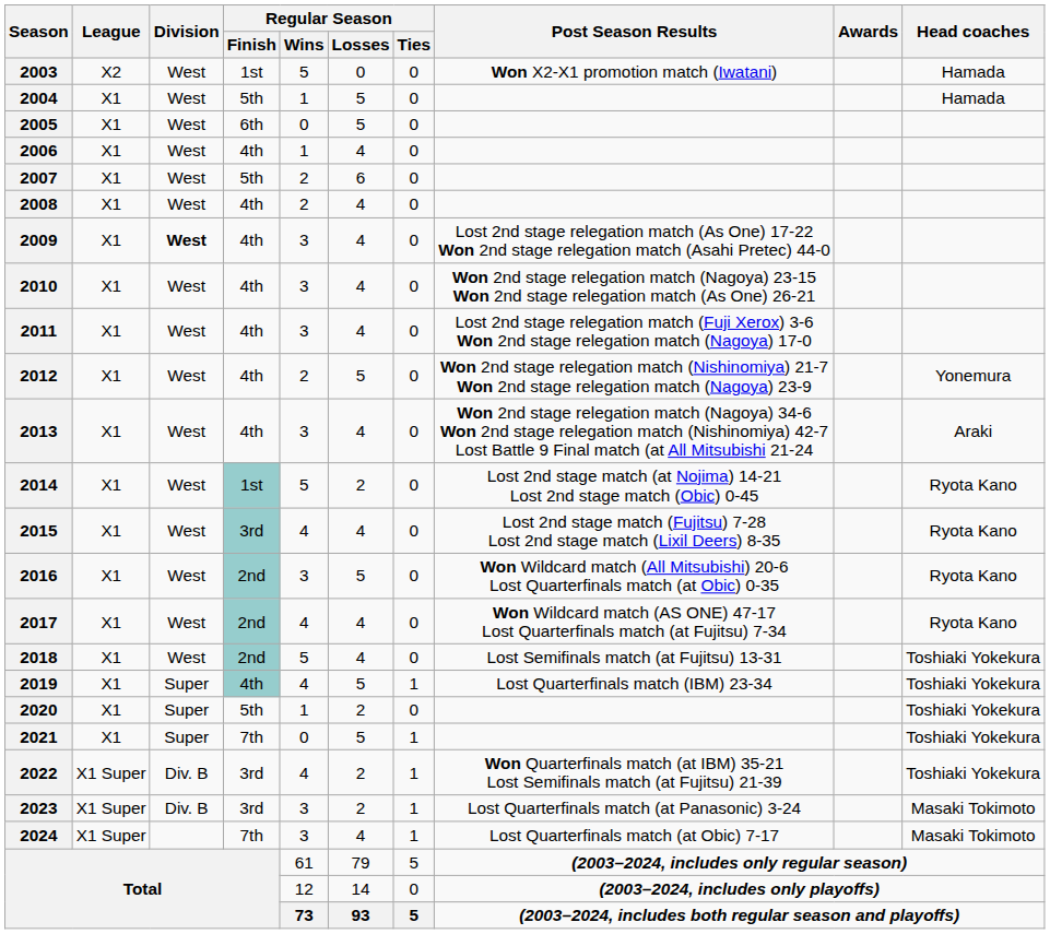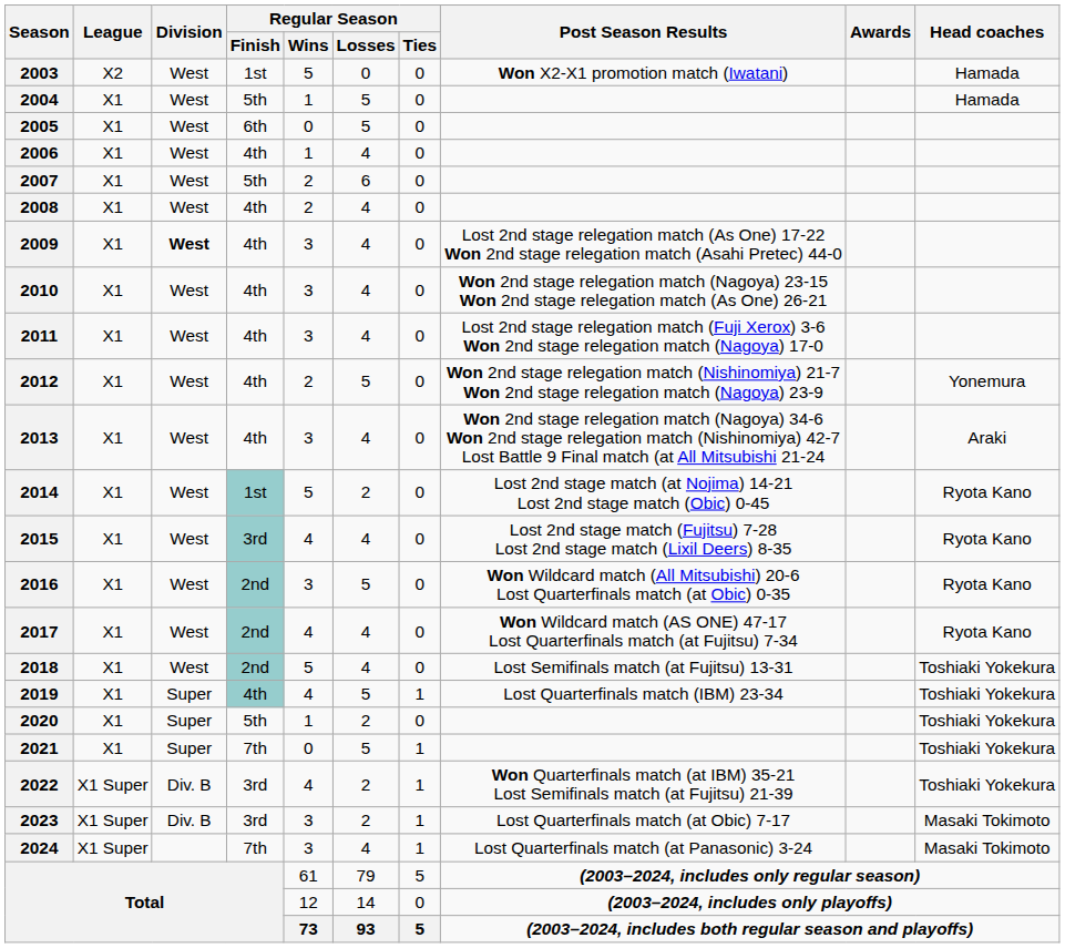2023 | Post Season Results: Lost Quarterfinals match (at Panasonic) 3-24 -> Lost Quarterfinals match (at Obic) 7-17
2024 | Post Season Results: Lost Quarterfinals match (at Obic) 7-17 -> Lost Quarterfinals match (at Panasonic) 3-24
